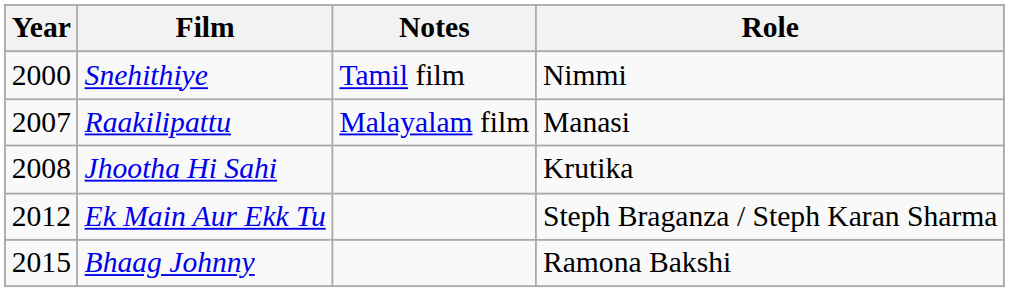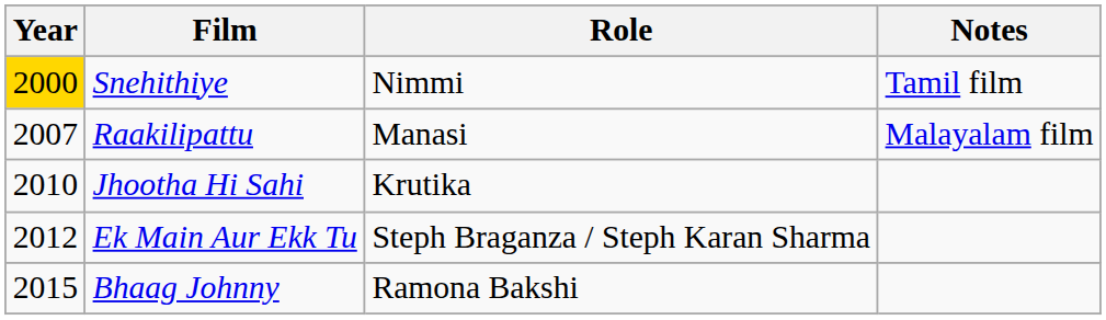columns swapped: Role <-> Notes
Snehithiye | Year: no background -> gold background
Jhootha Hi Sahi | Year: 2008 -> 2010
